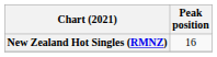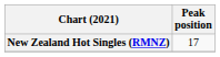New Zealand Hot Singles (RMNZ) | Peak position: 16 -> 17
